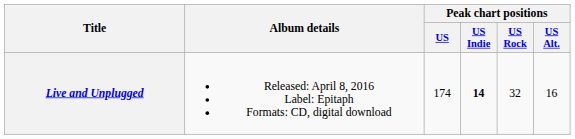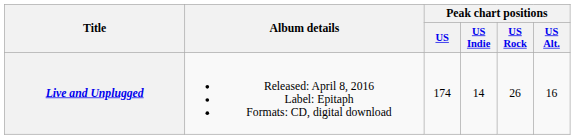Live and Unplugged | Peak chart positions / US Indie: bold -> normal
Live and Unplugged | Peak chart positions / US Rock: 32 -> 26
